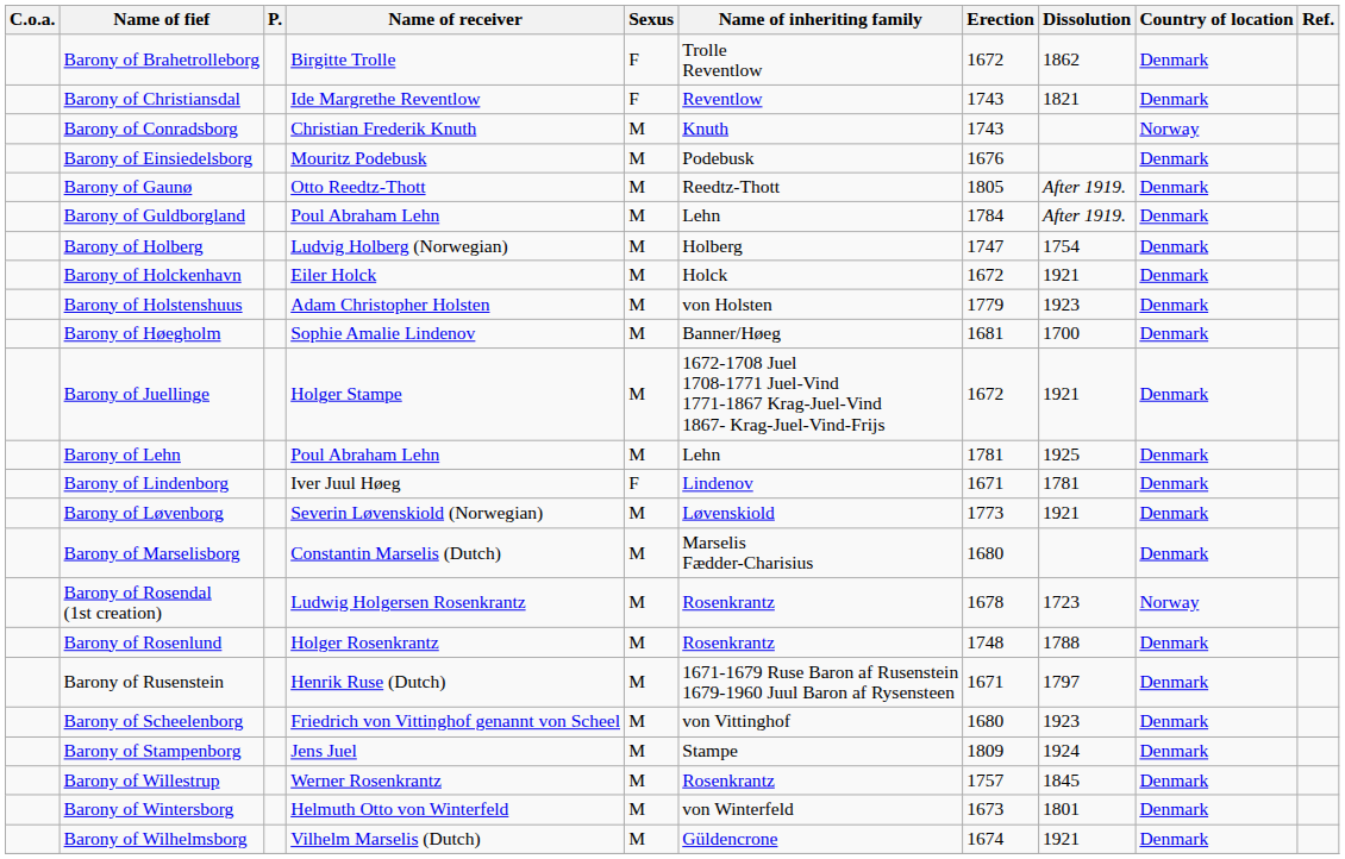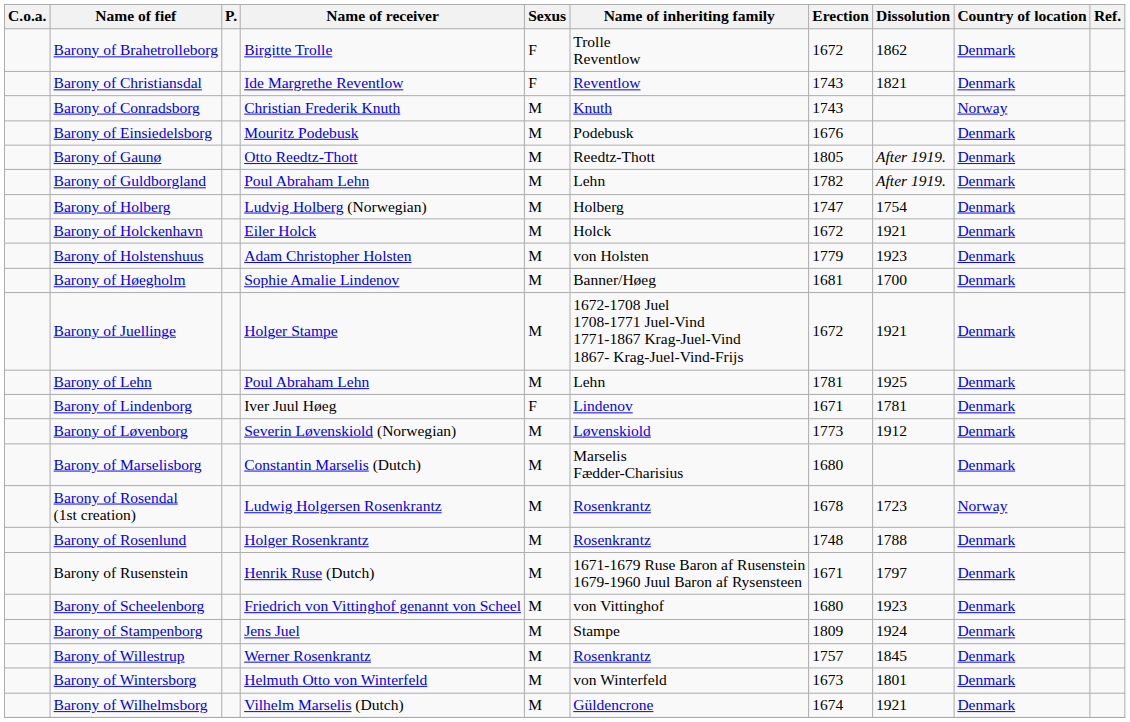Barony of Guldborgland | Erection: 1784 -> 1782
Barony of Løvenborg | Dissolution: 1921 -> 1912
